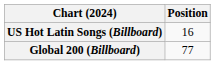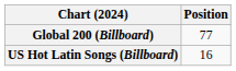rows swapped: Global 200 (Billboard) <-> US Hot Latin Songs (Billboard)
